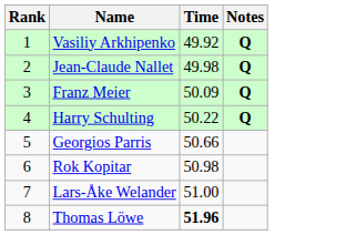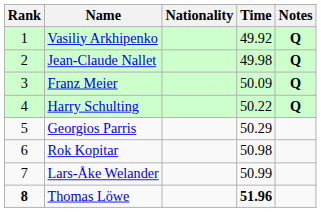+ column: Nationality
Georgios Parris | Time: 50.66 -> 50.29
Lars-Åke Welander | Time: 51.00 -> 50.99
Thomas Löwe | Rank: normal -> bold
